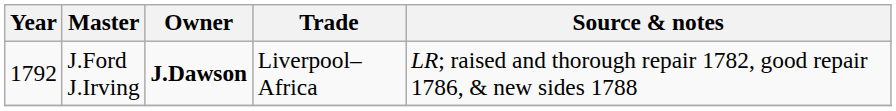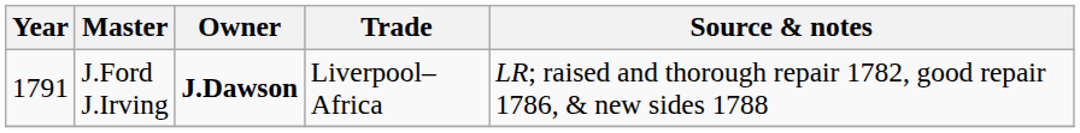J.Ford J.Irving | Year: 1792 -> 1791
